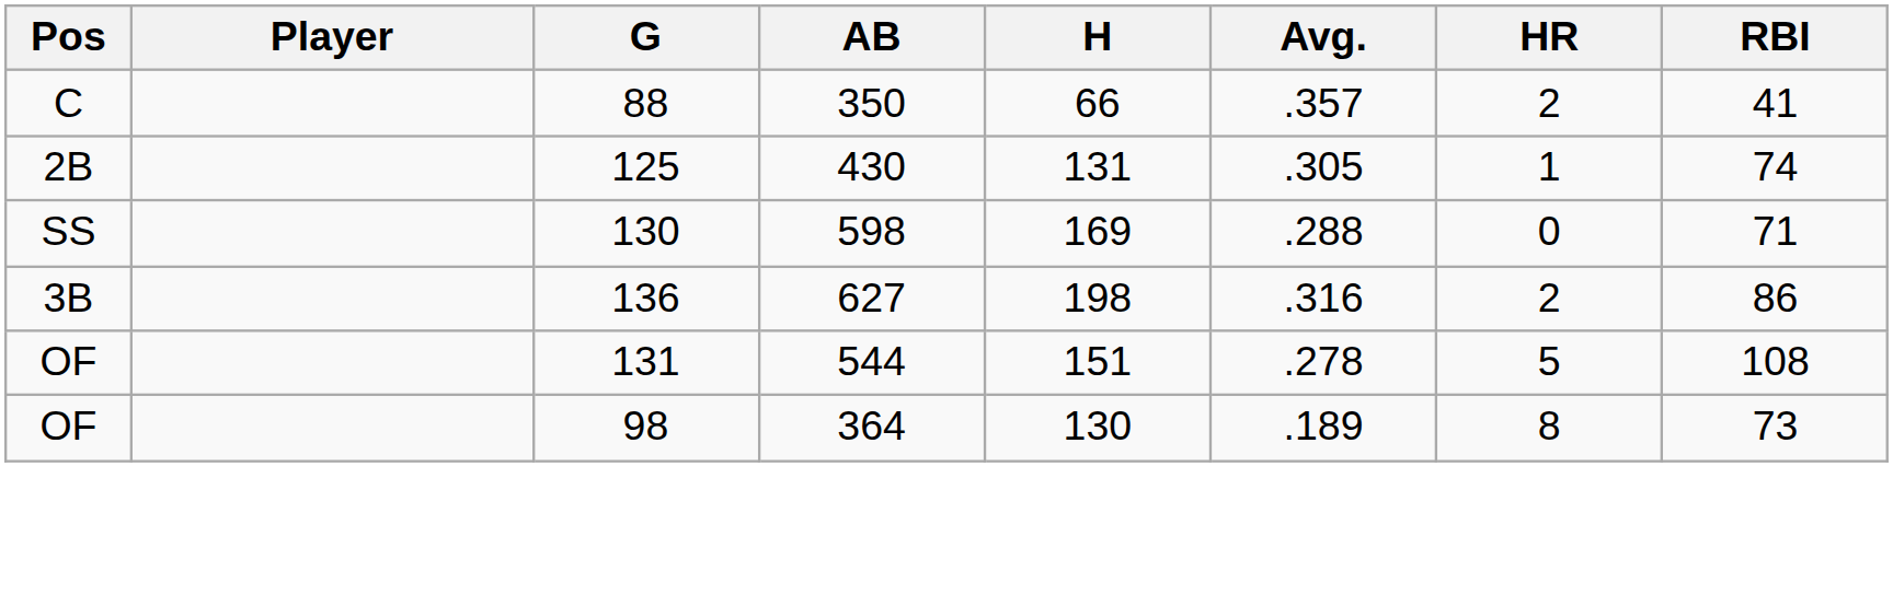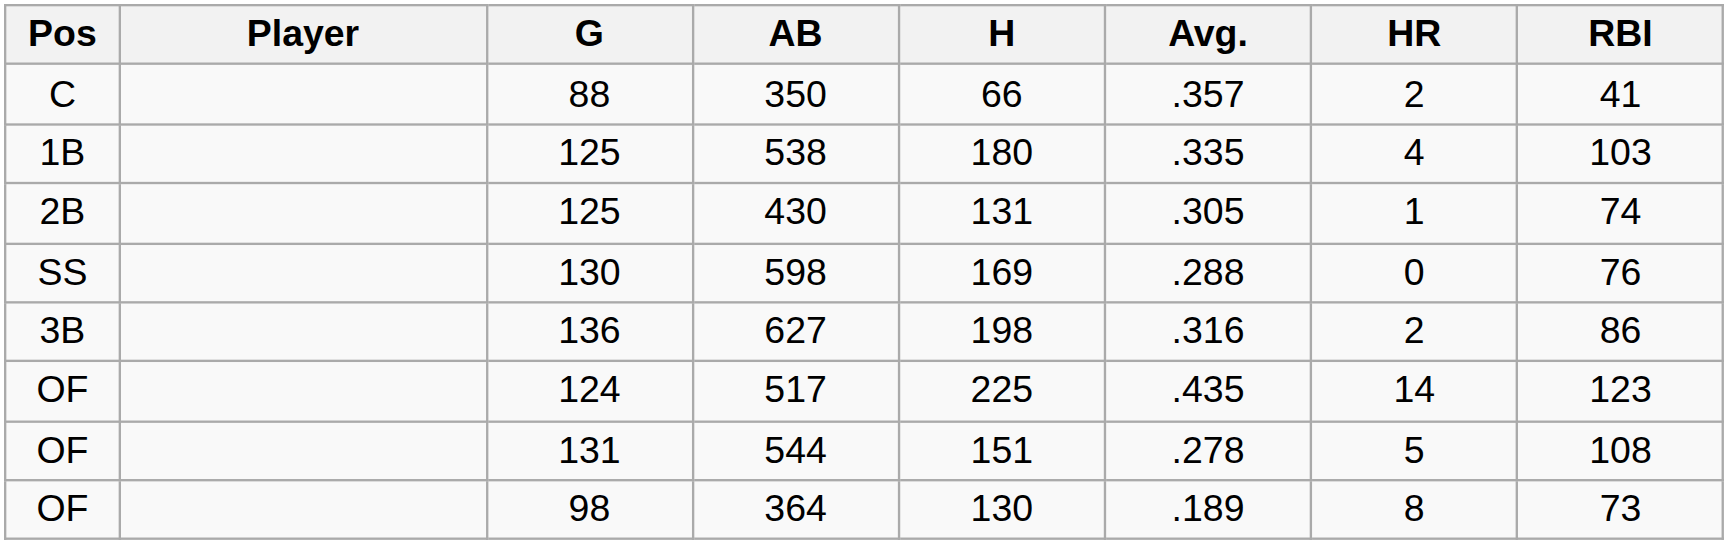+ row: 1B | 125 | 538 | 180 | .335 | 4 | 103
598 | RBI: 71 -> 76
+ row: OF | 124 | 517 | 225 | .435 | 14 | 123
